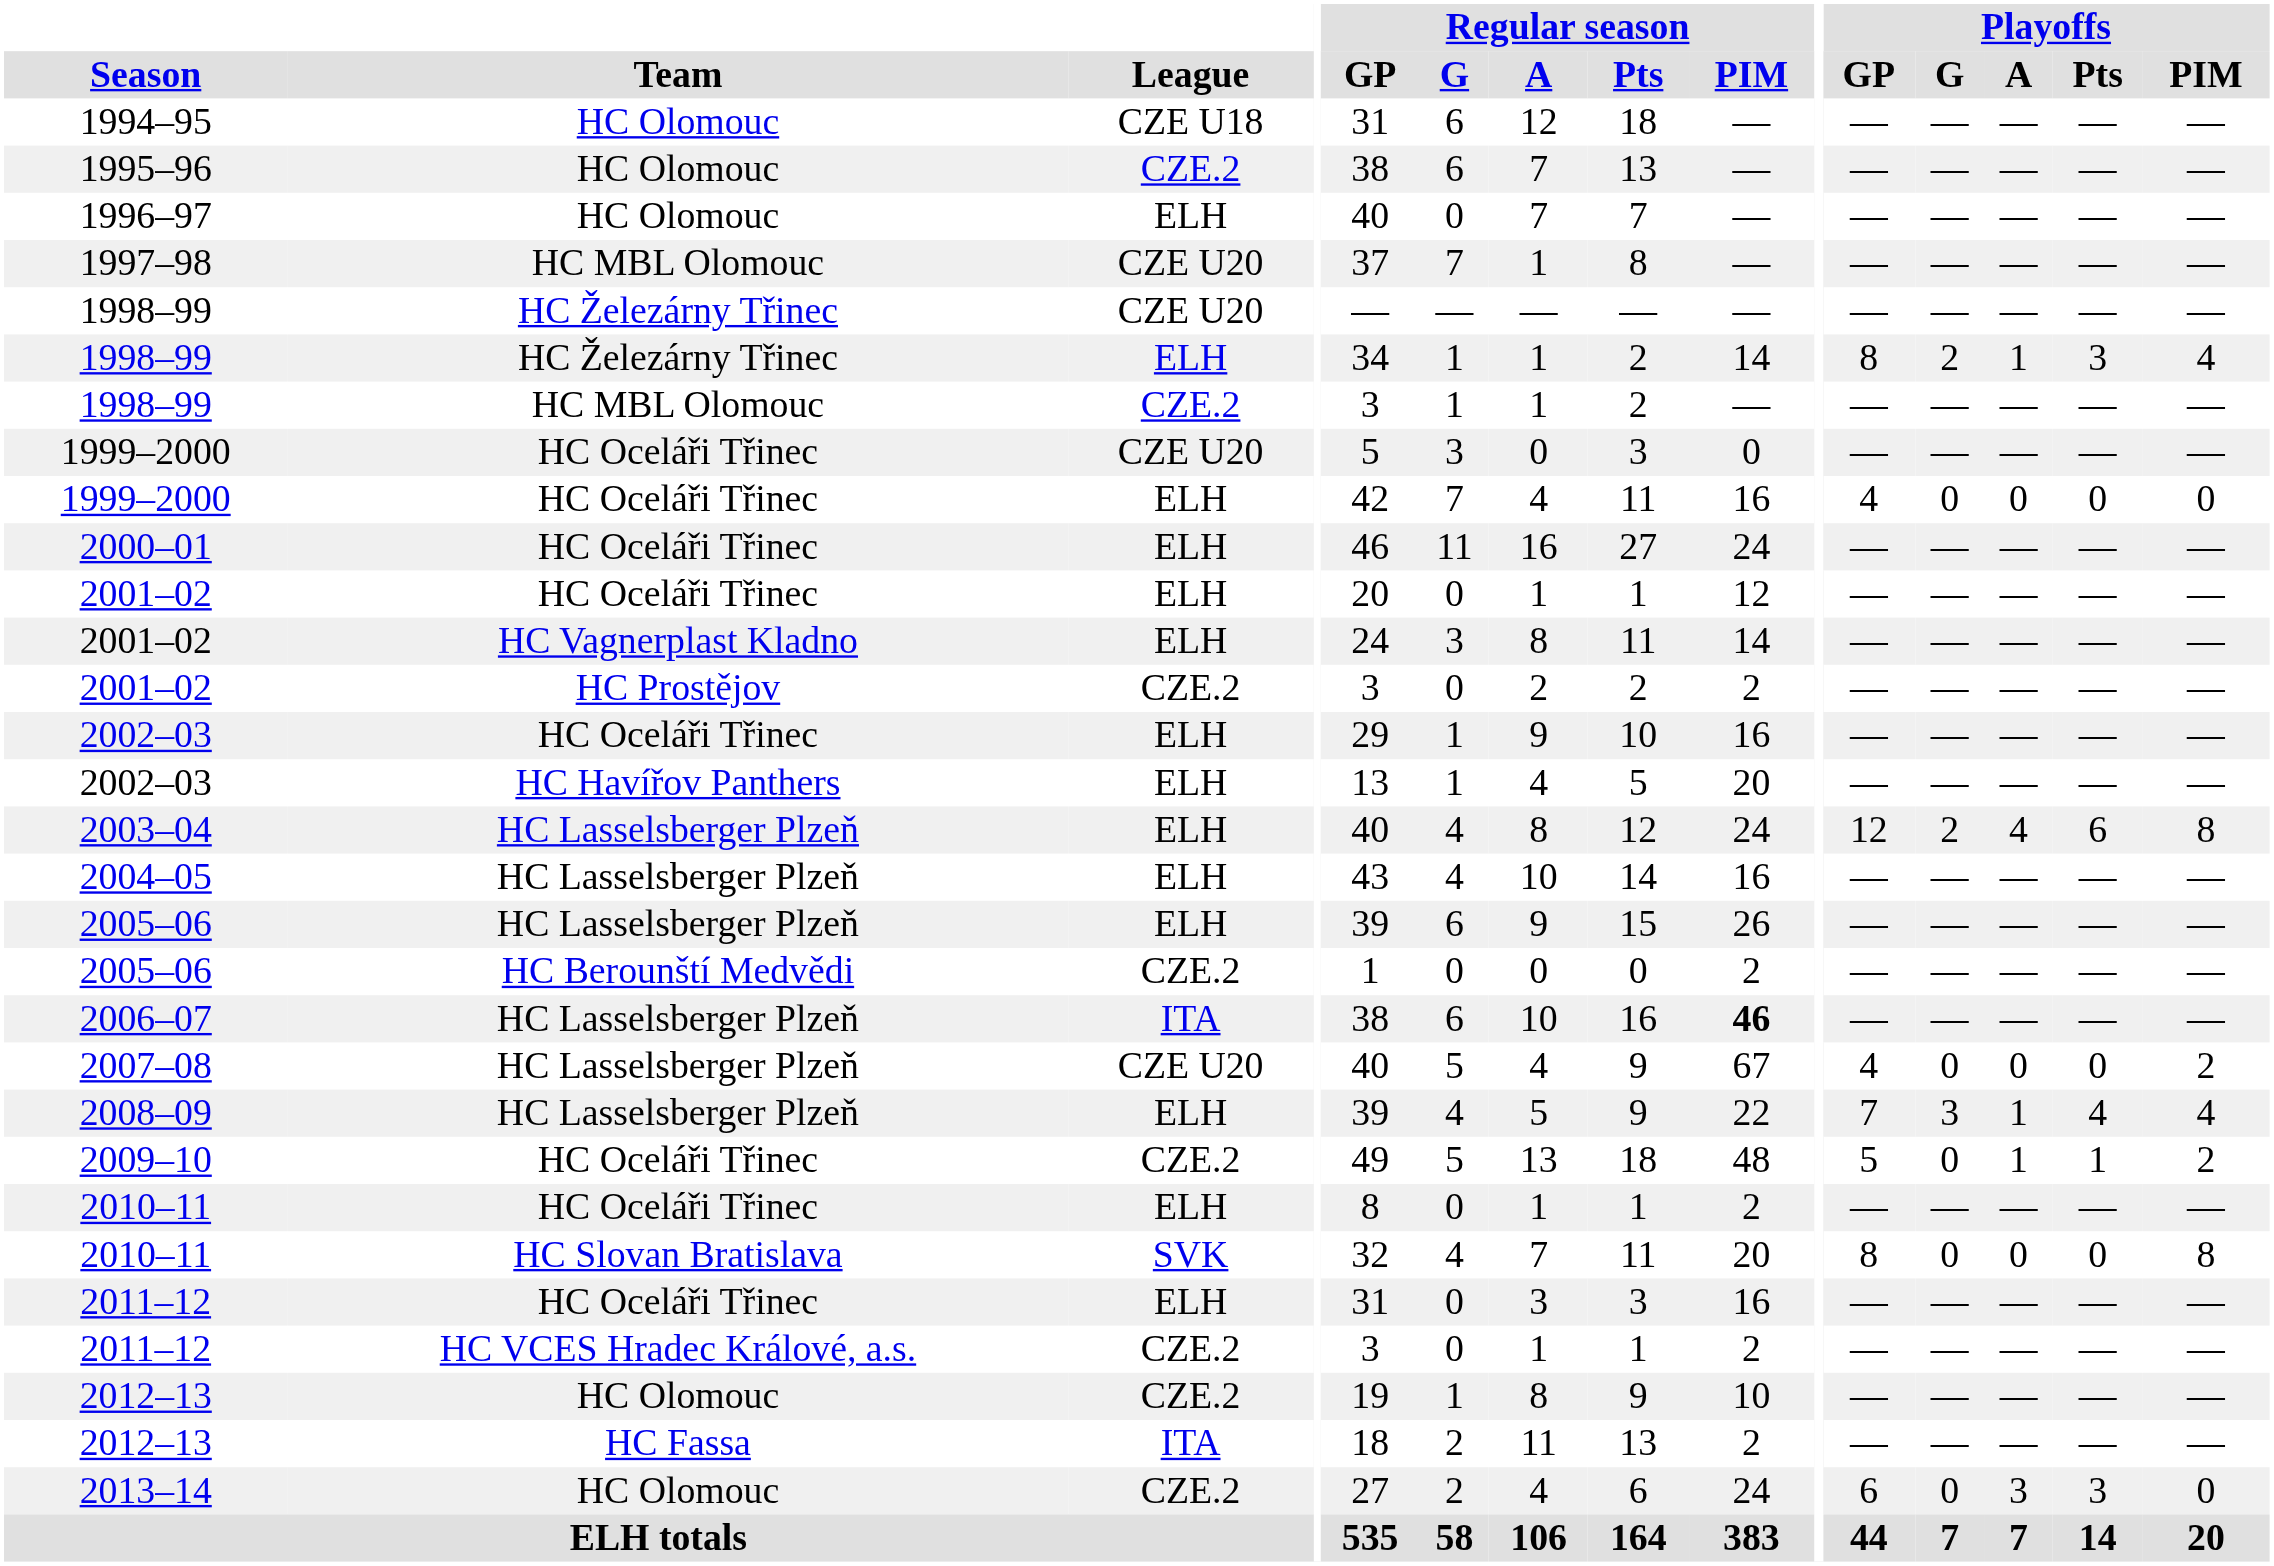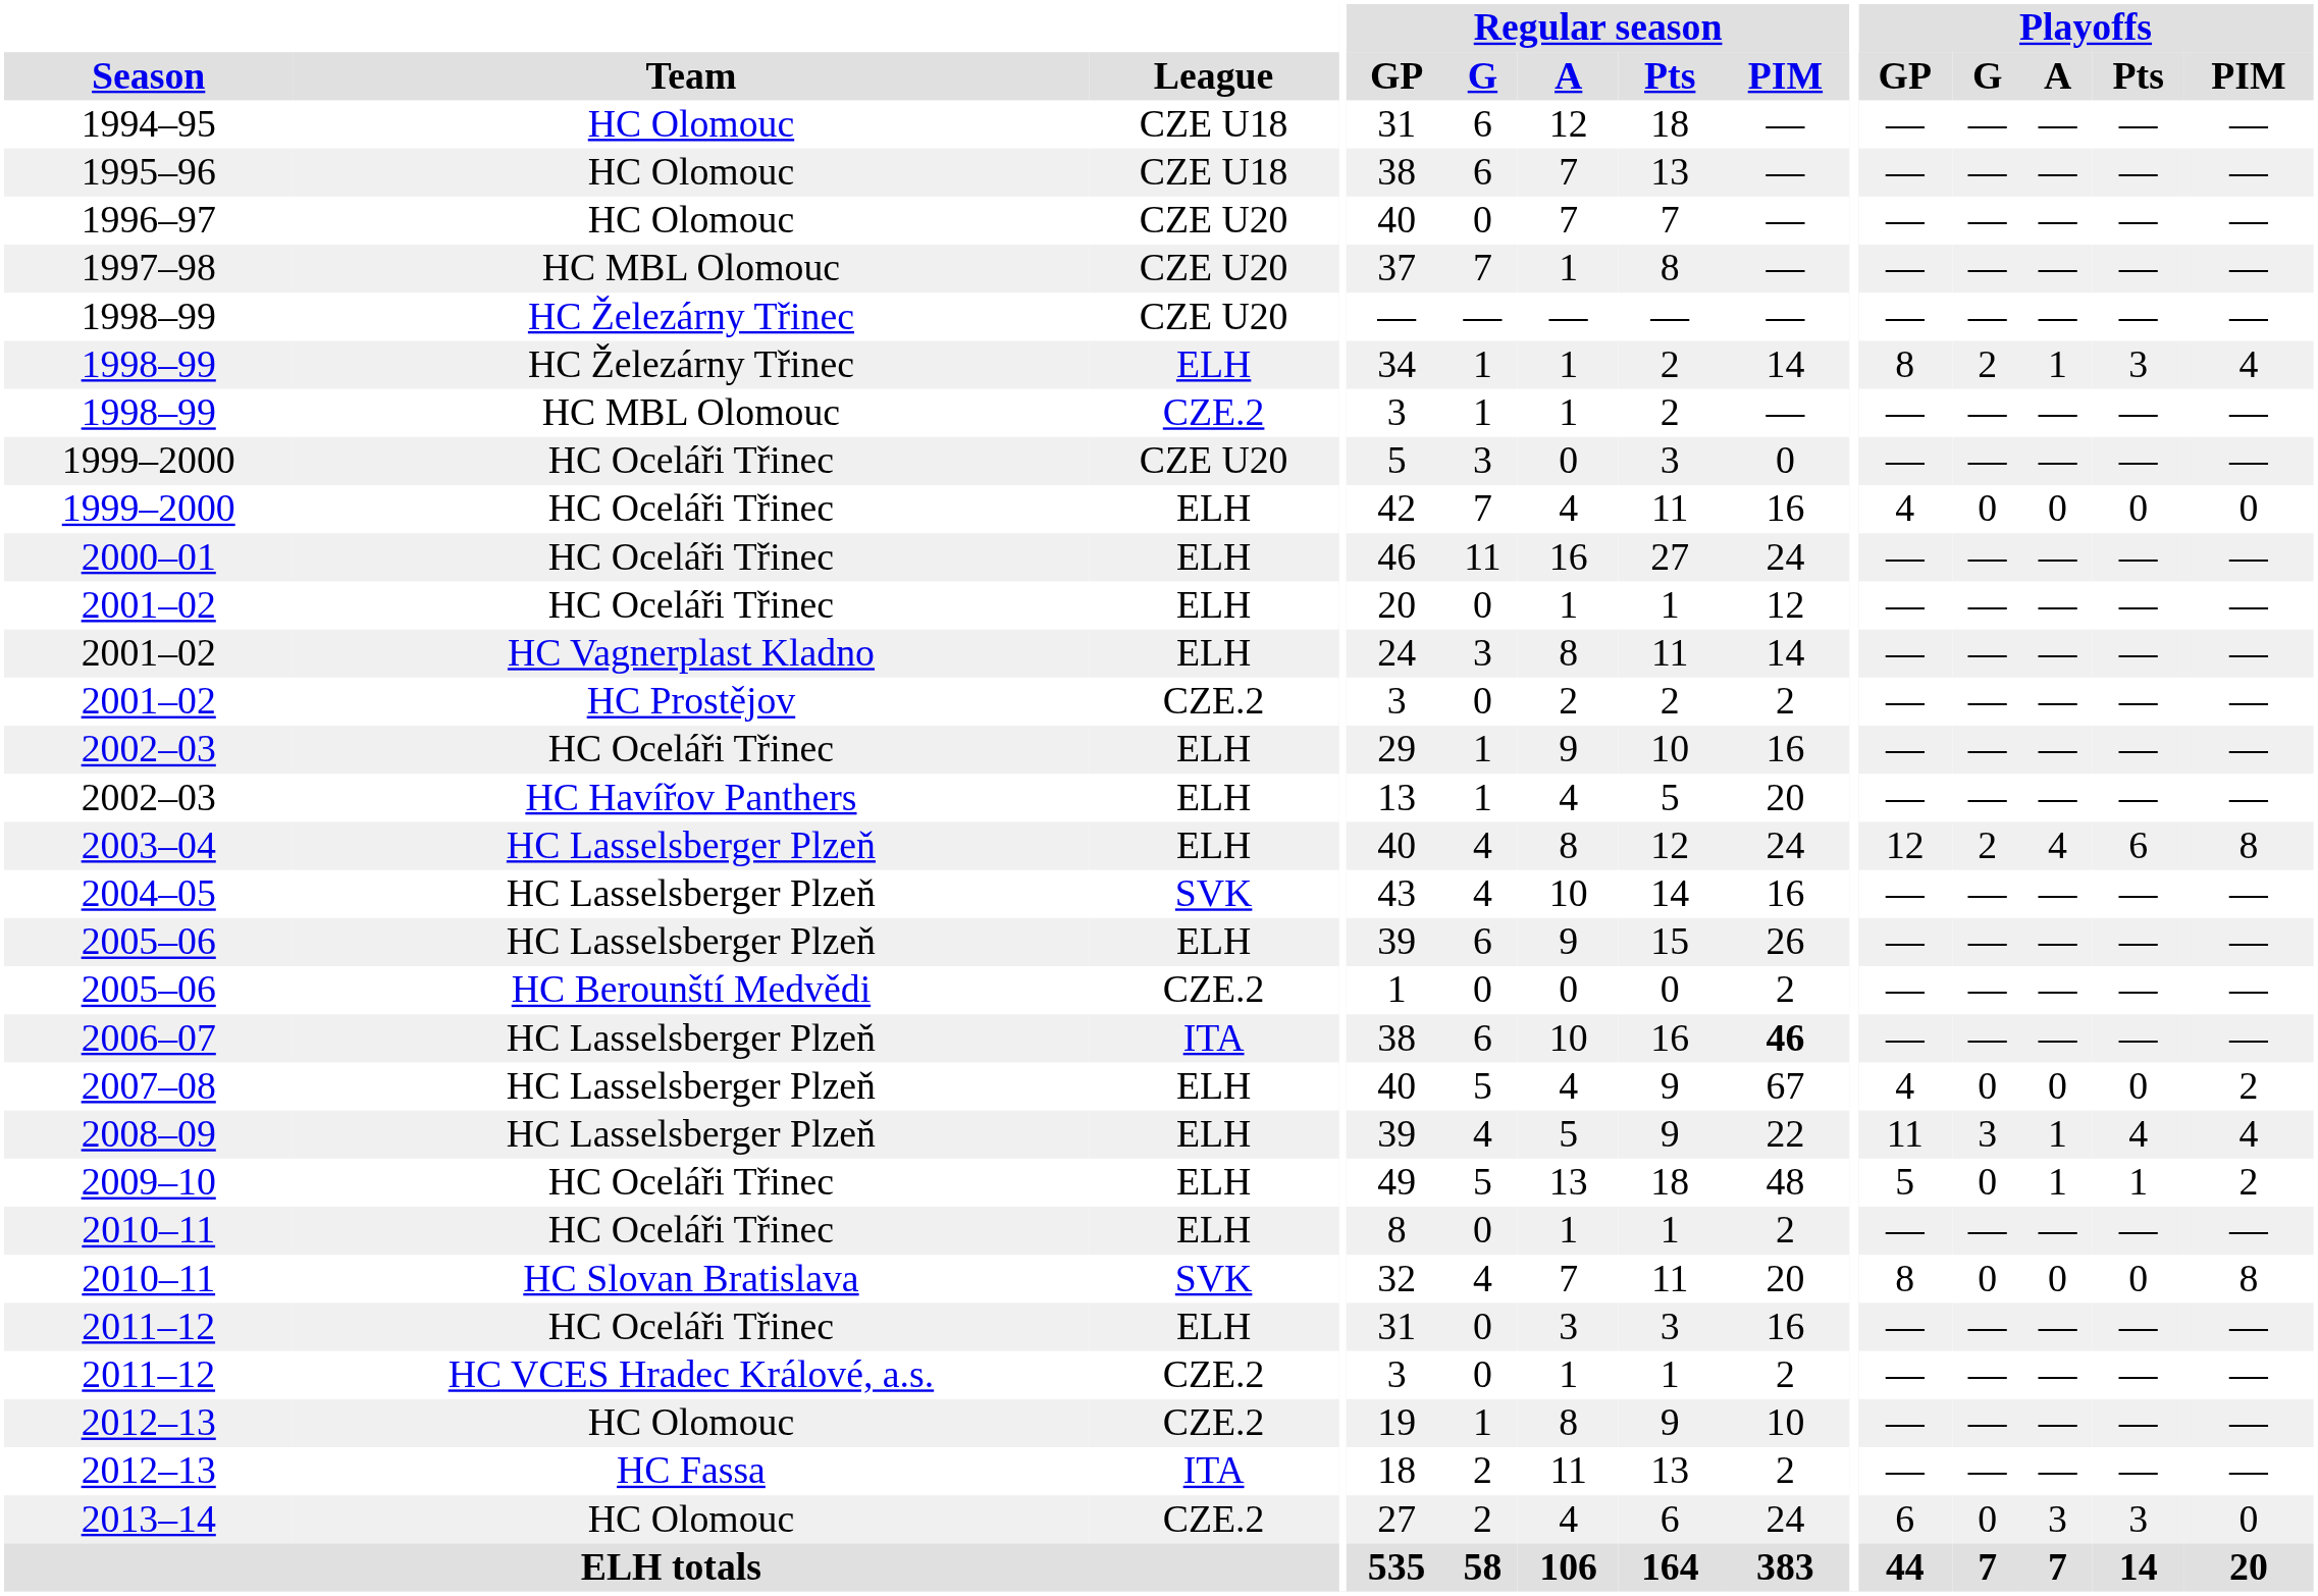1995–96 | League: CZE.2 -> CZE U18
1996–97 | League: ELH -> CZE U20
2004–05 | League: ELH -> SVK
2007–08 | League: CZE U20 -> ELH
2008–09 | Playoffs / GP: 7 -> 11
2009–10 | League: CZE.2 -> ELH
